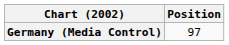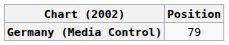Germany (Media Control) | Position: 97 -> 79
